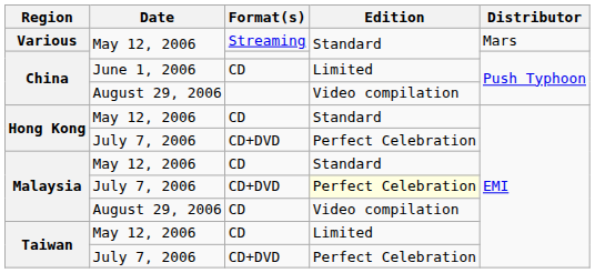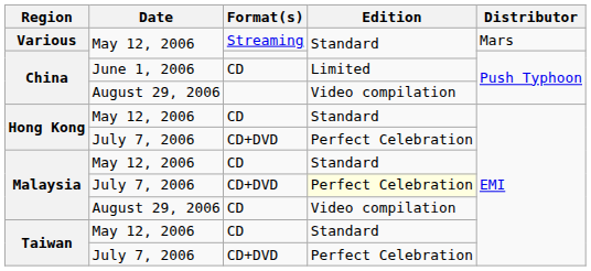Taiwan / May 12, 2006 | Edition: Limited -> Standard
